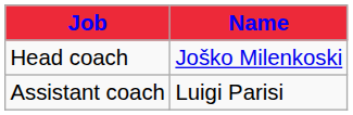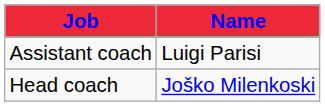rows swapped: Head coach <-> Assistant coach
